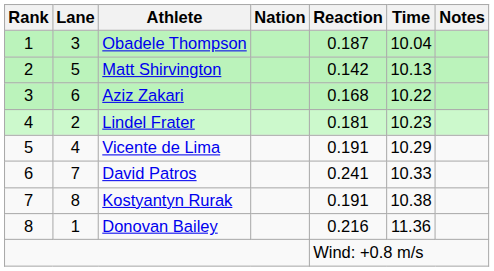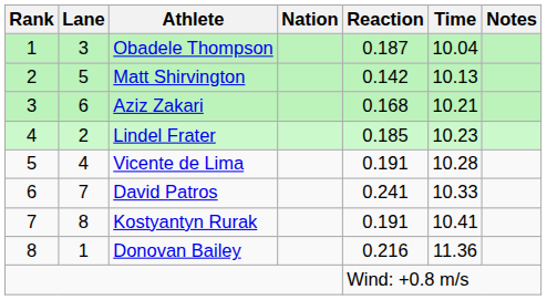Aziz Zakari | Time: 10.22 -> 10.21
Lindel Frater | Reaction: 0.181 -> 0.185
Vicente de Lima | Time: 10.29 -> 10.28
Kostyantyn Rurak | Time: 10.38 -> 10.41
